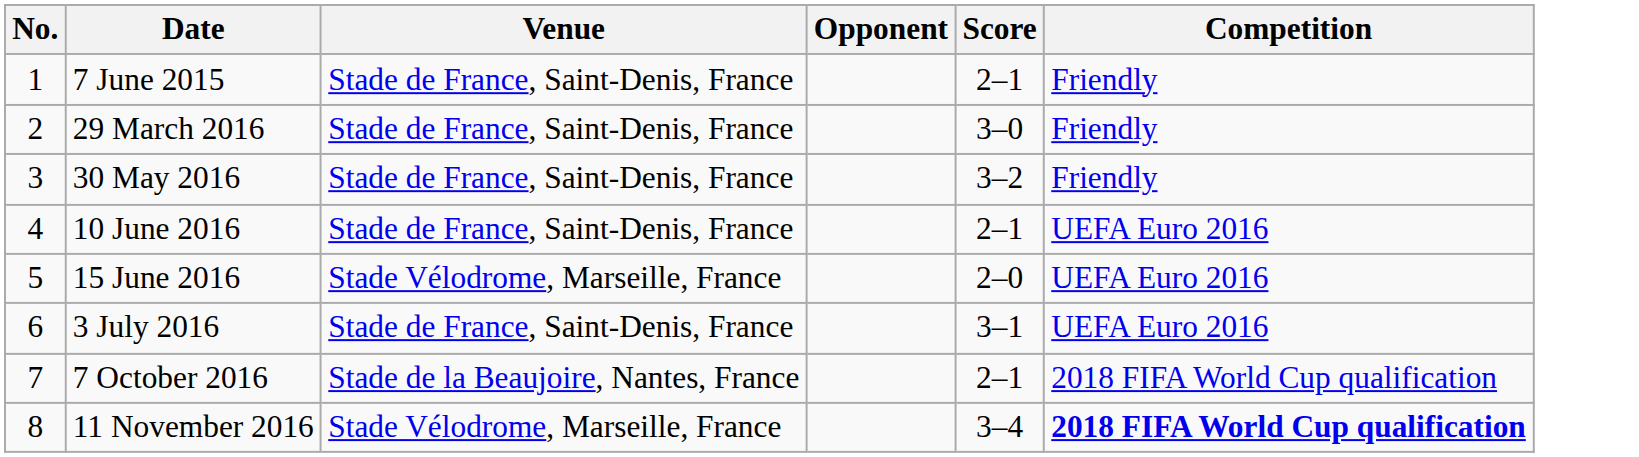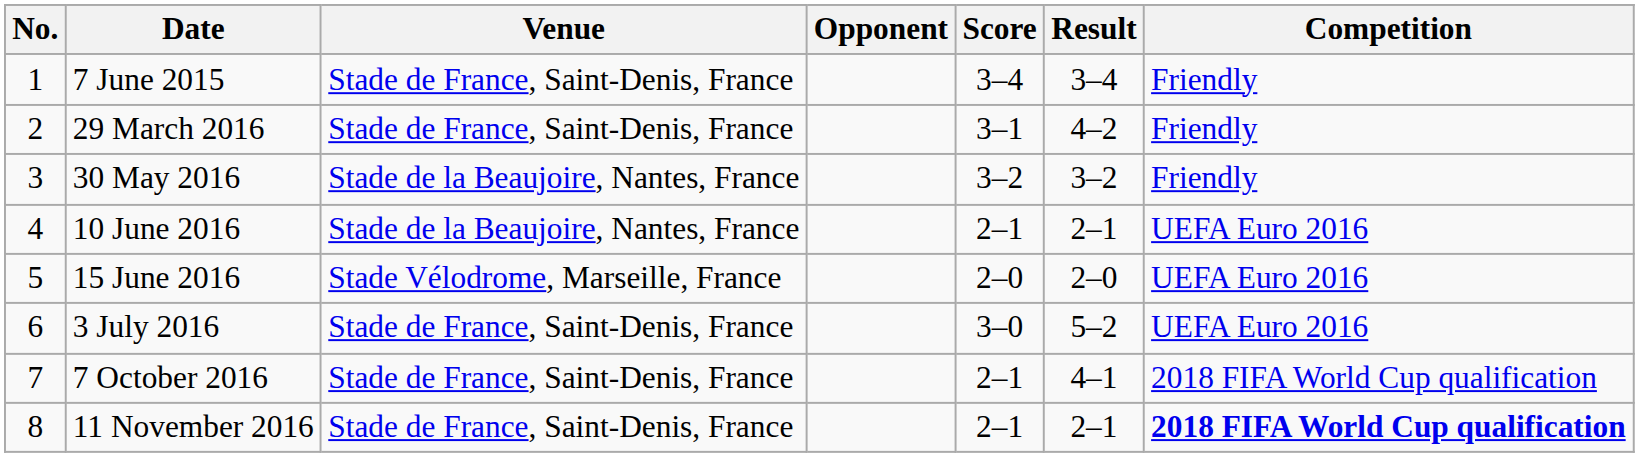+ column: Result | 3–4 | 4–2 | 3–2 | 2–1 | 2–0 | 5–2 | 4–1 | 2–1
7 June 2015 | Score: 2–1 -> 3–4
29 March 2016 | Score: 3–0 -> 3–1
30 May 2016 | Venue: Stade de France, Saint-Denis, France -> Stade de la Beaujoire, Nantes, France
10 June 2016 | Venue: Stade de France, Saint-Denis, France -> Stade de la Beaujoire, Nantes, France
3 July 2016 | Score: 3–1 -> 3–0
7 October 2016 | Venue: Stade de la Beaujoire, Nantes, France -> Stade de France, Saint-Denis, France
11 November 2016 | Venue: Stade Vélodrome, Marseille, France -> Stade de France, Saint-Denis, France
11 November 2016 | Score: 3–4 -> 2–1
